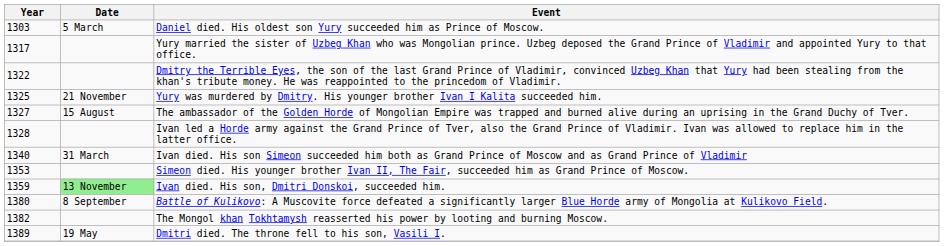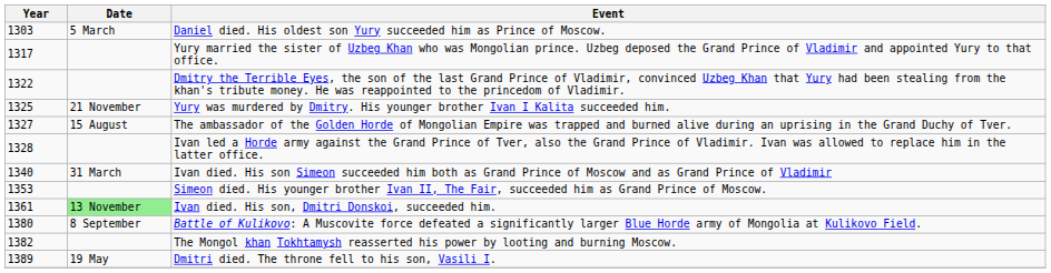Ivan died. His son, Dmitri Donskoi, succeeded him. | Year: 1359 -> 1361
